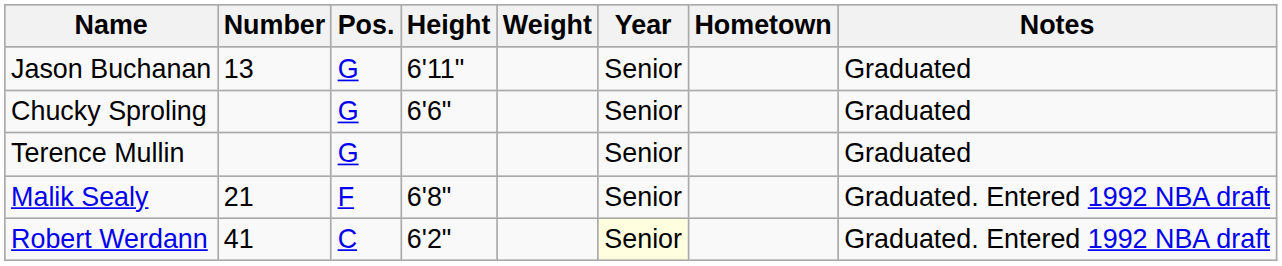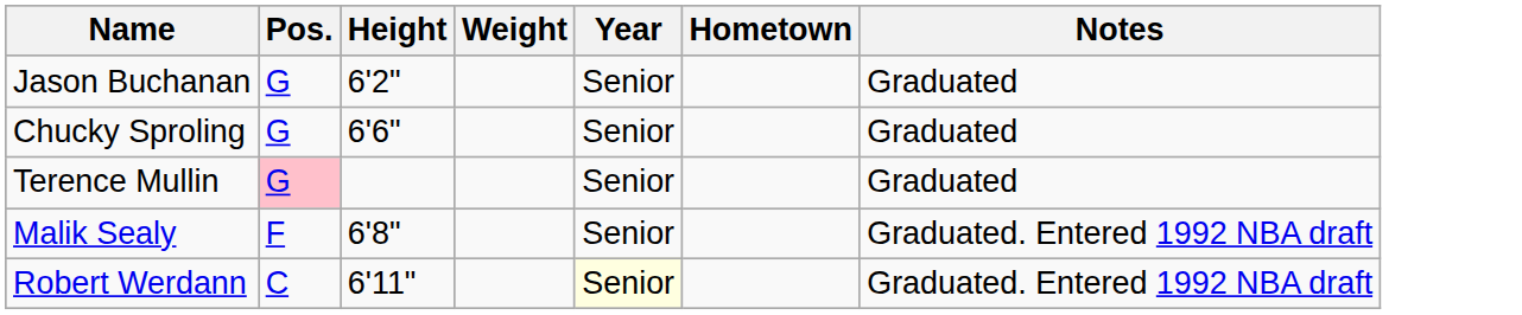- column: Number | 13 | 21 | 41
Jason Buchanan | Height: 6'11" -> 6'2"
Terence Mullin | Pos.: no background -> pink background
Robert Werdann | Height: 6'2" -> 6'11"
